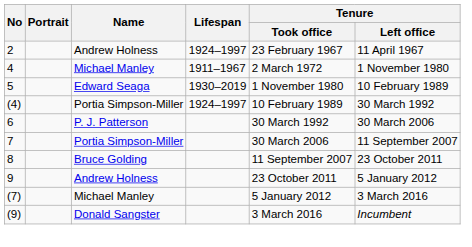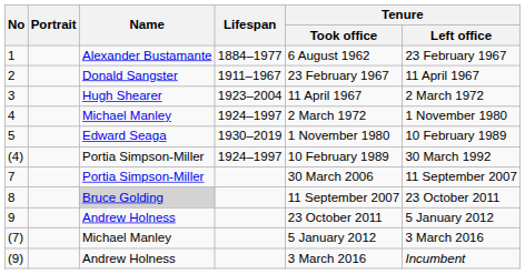+ row: 1 | Alexander Bustamante | 1884–1977 | 6 August 1962 | 23 February 1967
2 | Name: Andrew Holness -> Donald Sangster
2 | Lifespan: 1924–1997 -> 1911–1967
+ row: 3 | Hugh Shearer | 1923–2004 | 11 April 1967 | 2 March 1972
4 | Lifespan: 1911–1967 -> 1924–1997
- row: 6 | P. J. Patterson | 30 March 1992 | 30 March 2006
8 | Name: no background -> lightgrey background
(9) | Name: Donald Sangster -> Andrew Holness
